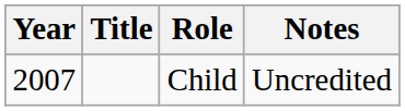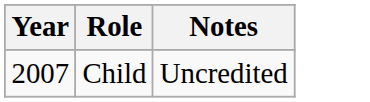- column: Title
